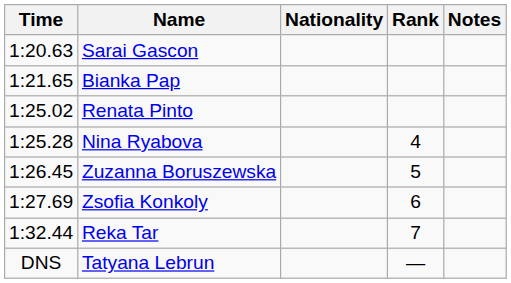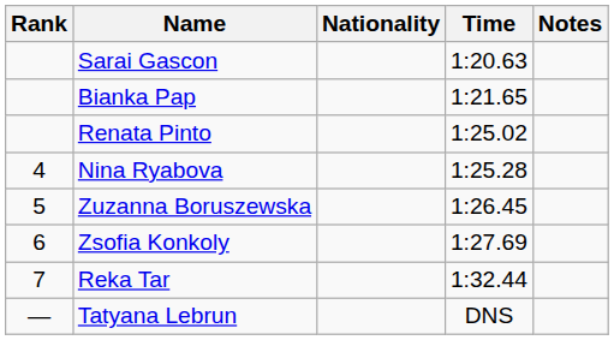columns swapped: Rank <-> Time
